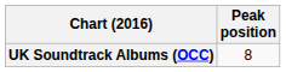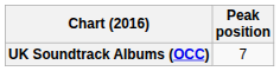UK Soundtrack Albums (OCC) | Peak position: 8 -> 7
